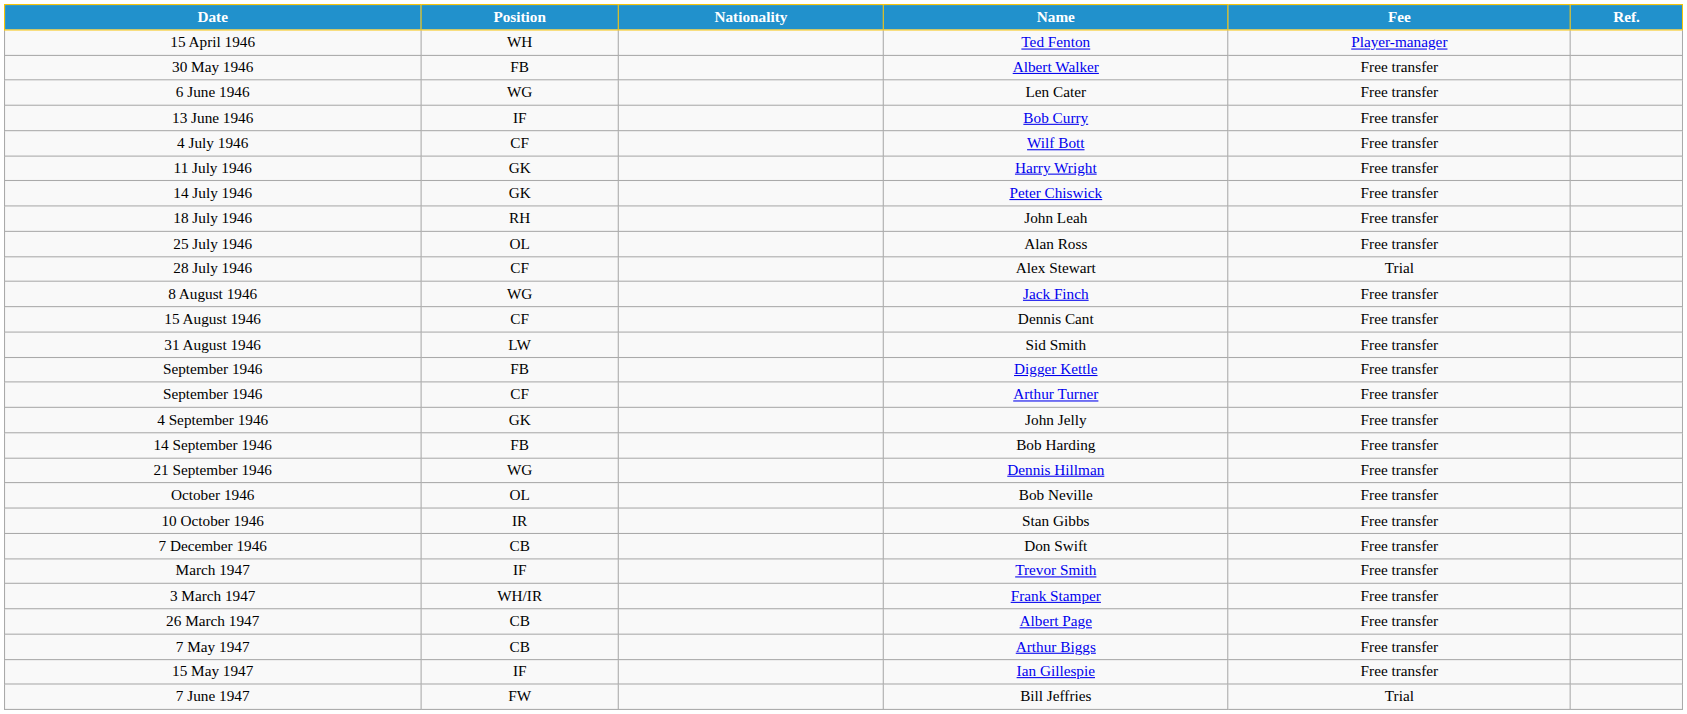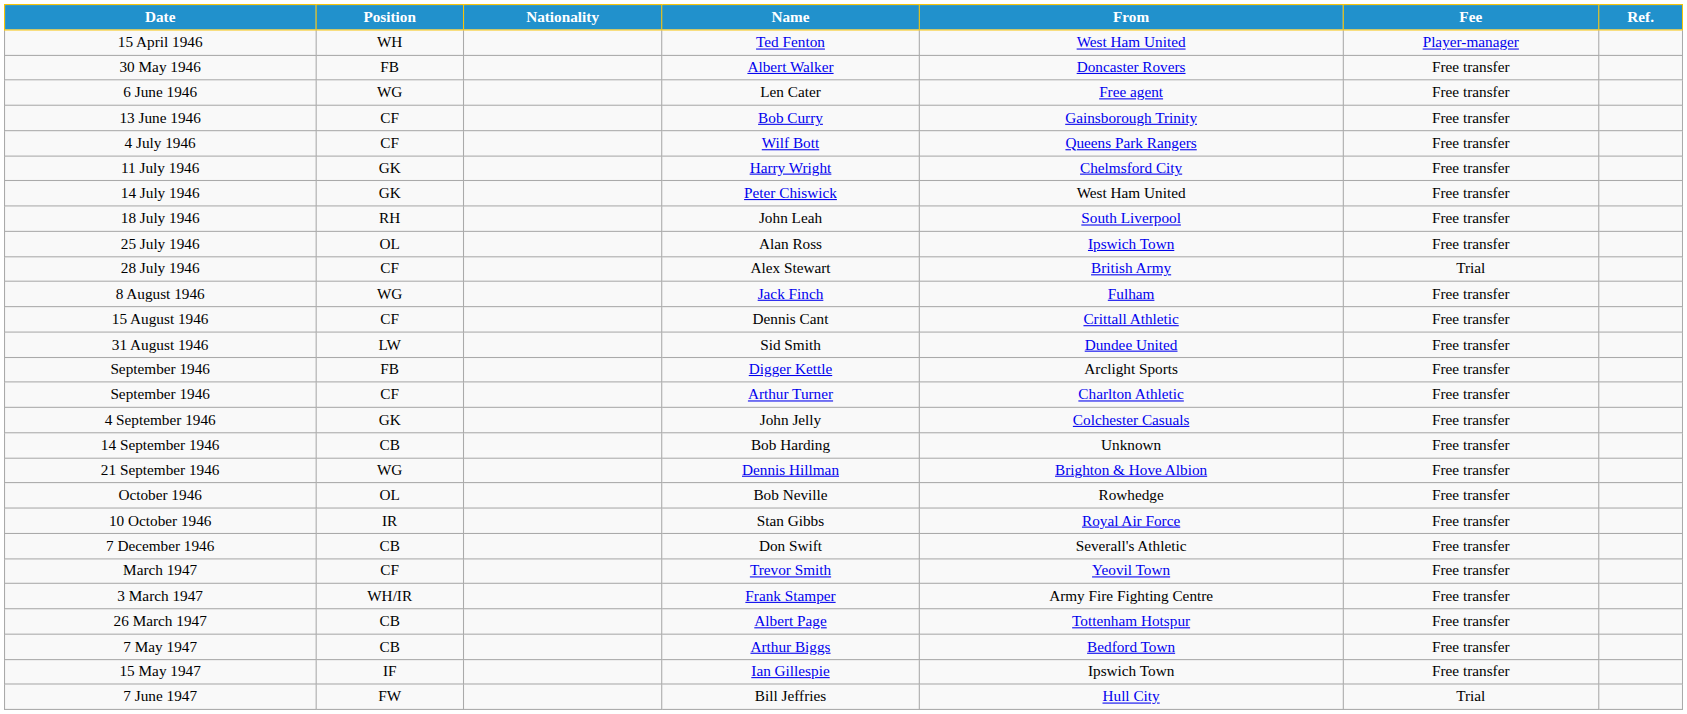+ column: From | West Ham United | Doncaster Rovers | Free agent | Gainsborough Trinity | Queens Park Rangers | Chelmsford City | West Ham United | South Liverpool | Ipswich Town | British Army | Fulham | Crittall Athletic | Dundee United | Arclight Sports | Charlton Athletic | Colchester Casuals | Unknown | Brighton & Hove Albion | Rowhedge | Royal Air Force | Severall's Athletic | Yeovil Town | Army Fire Fighting Centre | Tottenham Hotspur | Bedford Town | Ipswich Town | Hull City
Bob Curry | Position: IF -> CF
Bob Harding | Position: FB -> CB
Trevor Smith | Position: IF -> CF
